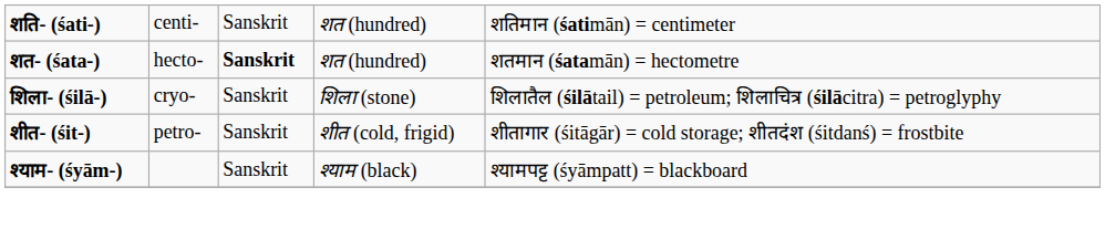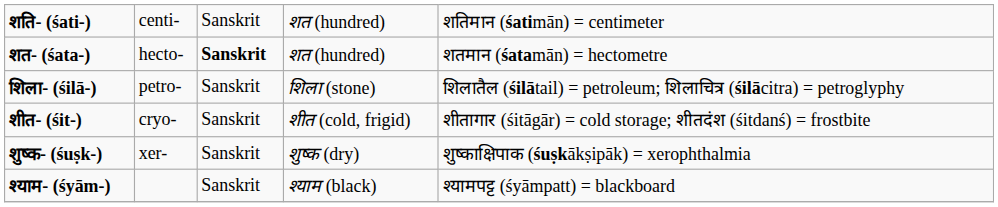शिला- (śilā-) | column 2: cryo- -> petro-
शीत- (śit-) | column 2: petro- -> cryo-
+ row: शुष्क- (śuṣk-) | xer- | Sanskrit | शुष्क (dry) | शुष्काक्षिपाक (śuṣkākṣipāk) = xerophthalmia
